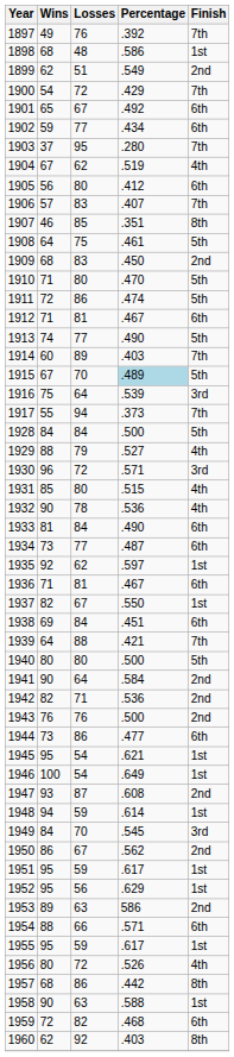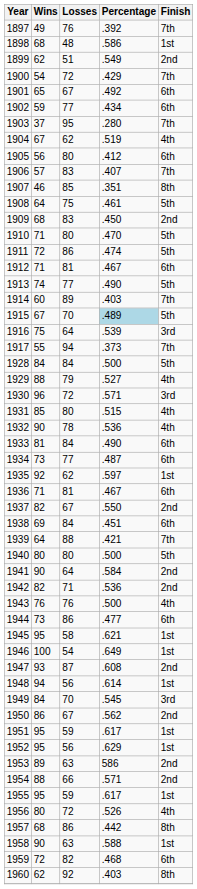1937 | Finish: 1st -> 2nd
1943 | Finish: 2nd -> 4th
1945 | Losses: 54 -> 58
1948 | Losses: 59 -> 56
1954 | Finish: 6th -> 2nd
